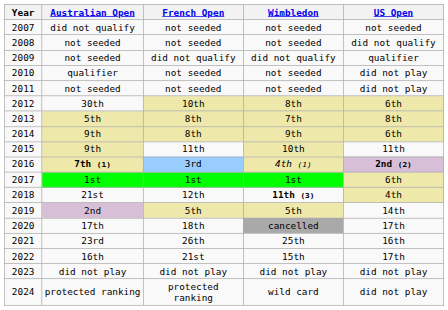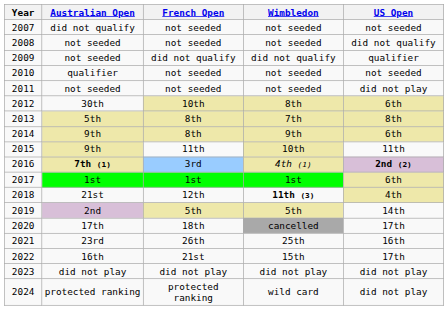2010 | US Open: did not play -> not seeded
